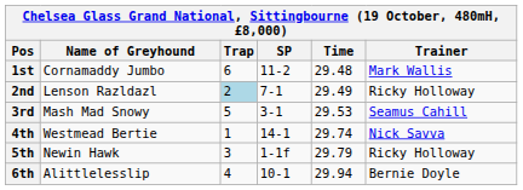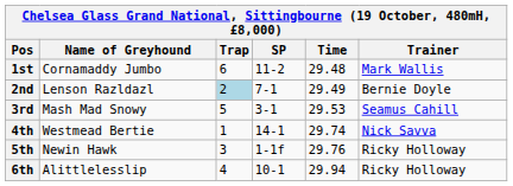2nd | Trainer: Ricky Holloway -> Bernie Doyle
5th | Time: 29.79 -> 29.76
6th | Trainer: Bernie Doyle -> Ricky Holloway
